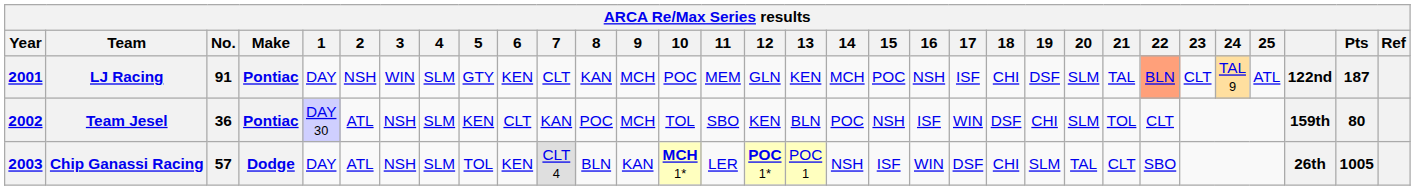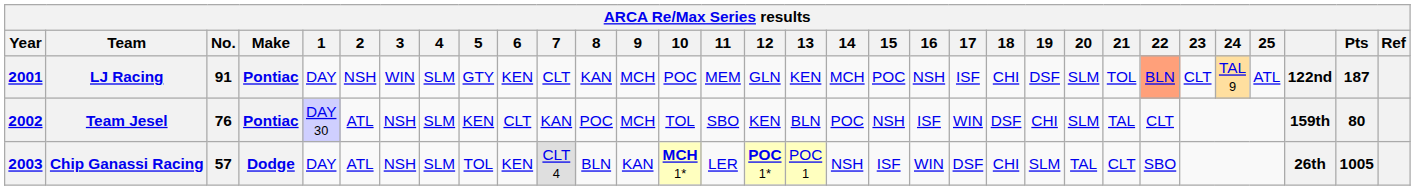LJ Racing | 21: TAL -> TOL
Team Jesel | No.: 36 -> 76
Team Jesel | 21: TOL -> TAL
